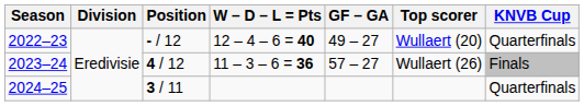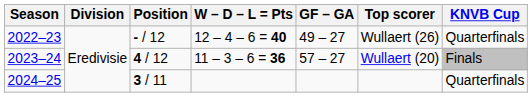2022–23 | Top scorer: Wullaert (20) -> Wullaert (26)
2023–24 | Top scorer: Wullaert (26) -> Wullaert (20)
